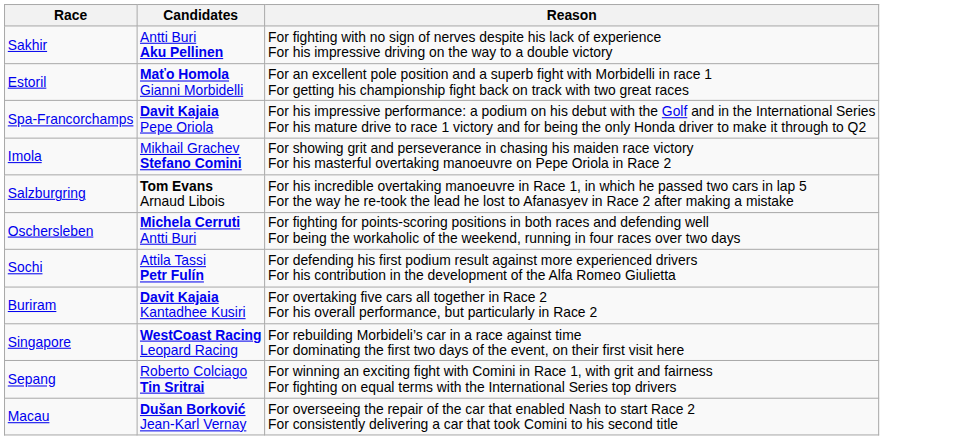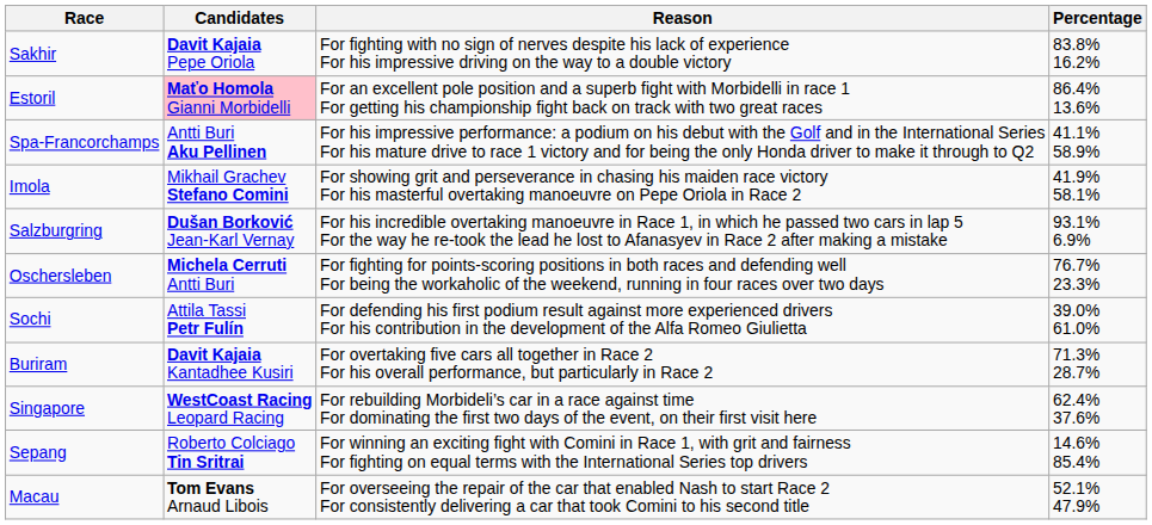+ column: Percentage | 83.8% 16.2% | 86.4% 13.6% | 41.1% 58.9% | 41.9% 58.1% | 93.1% 6.9% | 76.7% 23.3% | 39.0% 61.0% | 71.3% 28.7% | 62.4% 37.6% | 14.6% 85.4% | 52.1% 47.9%
Sakhir | Candidates: Antti Buri Aku Pellinen -> Davit Kajaia Pepe Oriola
Estoril | Candidates: no background -> pink background
Spa-Francorchamps | Candidates: Davit Kajaia Pepe Oriola -> Antti Buri Aku Pellinen
Salzburgring | Candidates: Tom Evans Arnaud Libois -> Dušan Borković Jean-Karl Vernay
Macau | Candidates: Dušan Borković Jean-Karl Vernay -> Tom Evans Arnaud Libois
